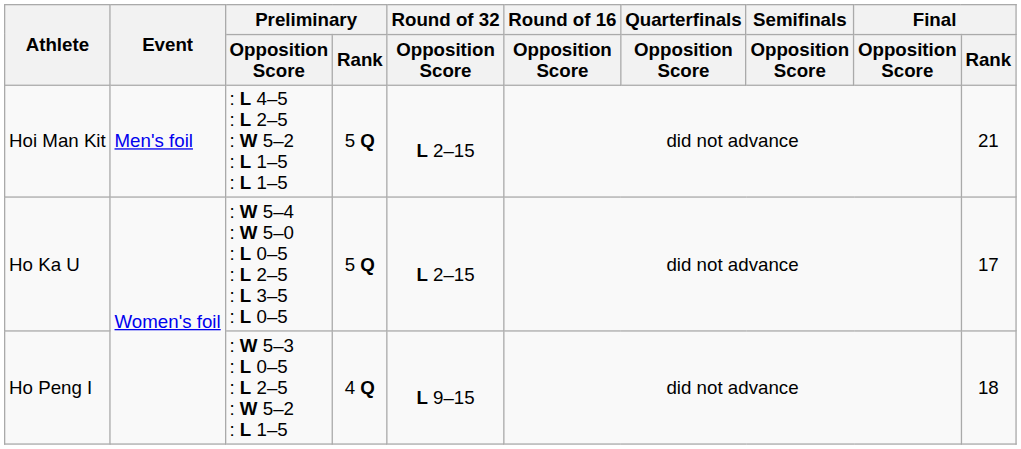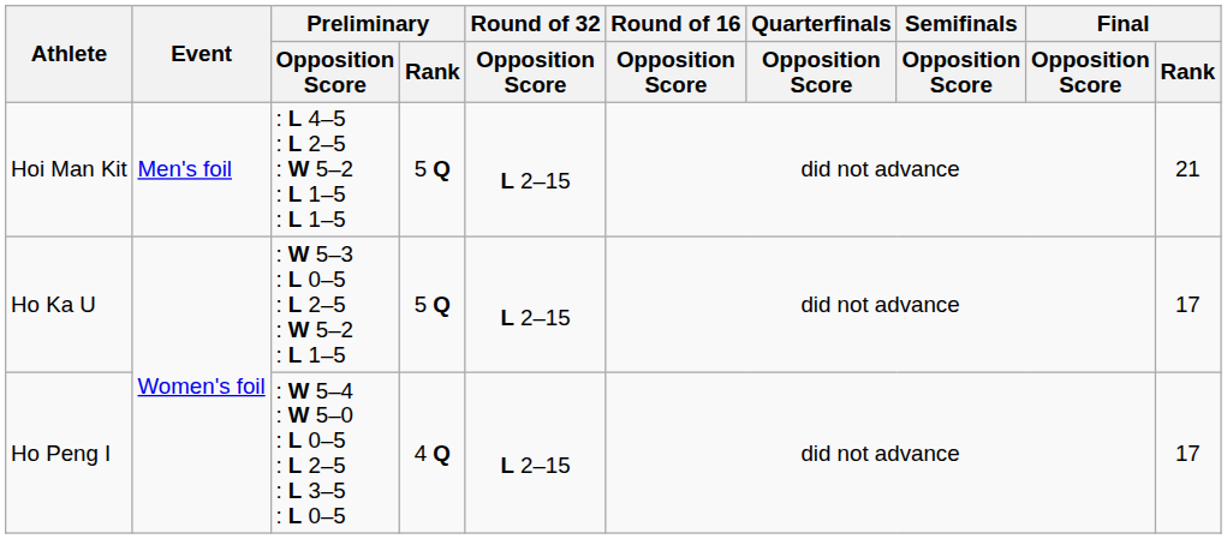Ho Ka U | Preliminary / Opposition Score: : W 5–4 : W 5–0 : L 0–5 : L 2–5 : L 3–5 : L 0–5 -> : W 5–3 : L 0–5 : L 2–5 : W 5–2 : L 1–5
Ho Peng I | Preliminary / Opposition Score: : W 5–3 : L 0–5 : L 2–5 : W 5–2 : L 1–5 -> : W 5–4 : W 5–0 : L 0–5 : L 2–5 : L 3–5 : L 0–5
Ho Peng I | Round of 32 / Opposition Score: L 9–15 -> L 2–15
Ho Peng I | Final / Rank: 18 -> 17
